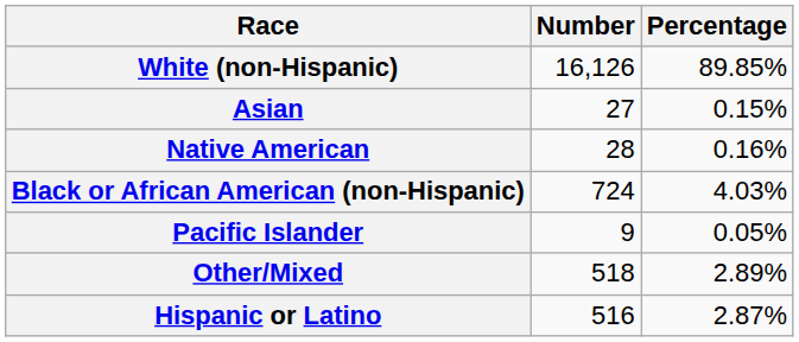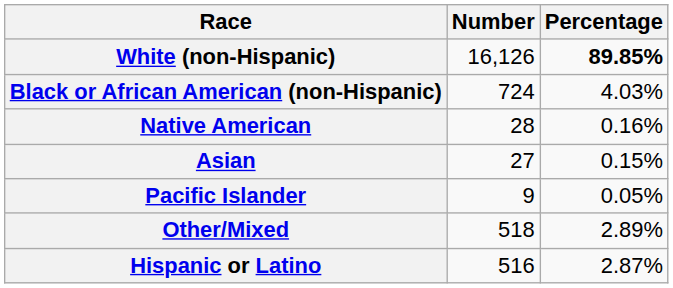White (non-Hispanic) | Percentage: normal -> bold
rows swapped: Black or African American (non-Hispanic) <-> Asian
